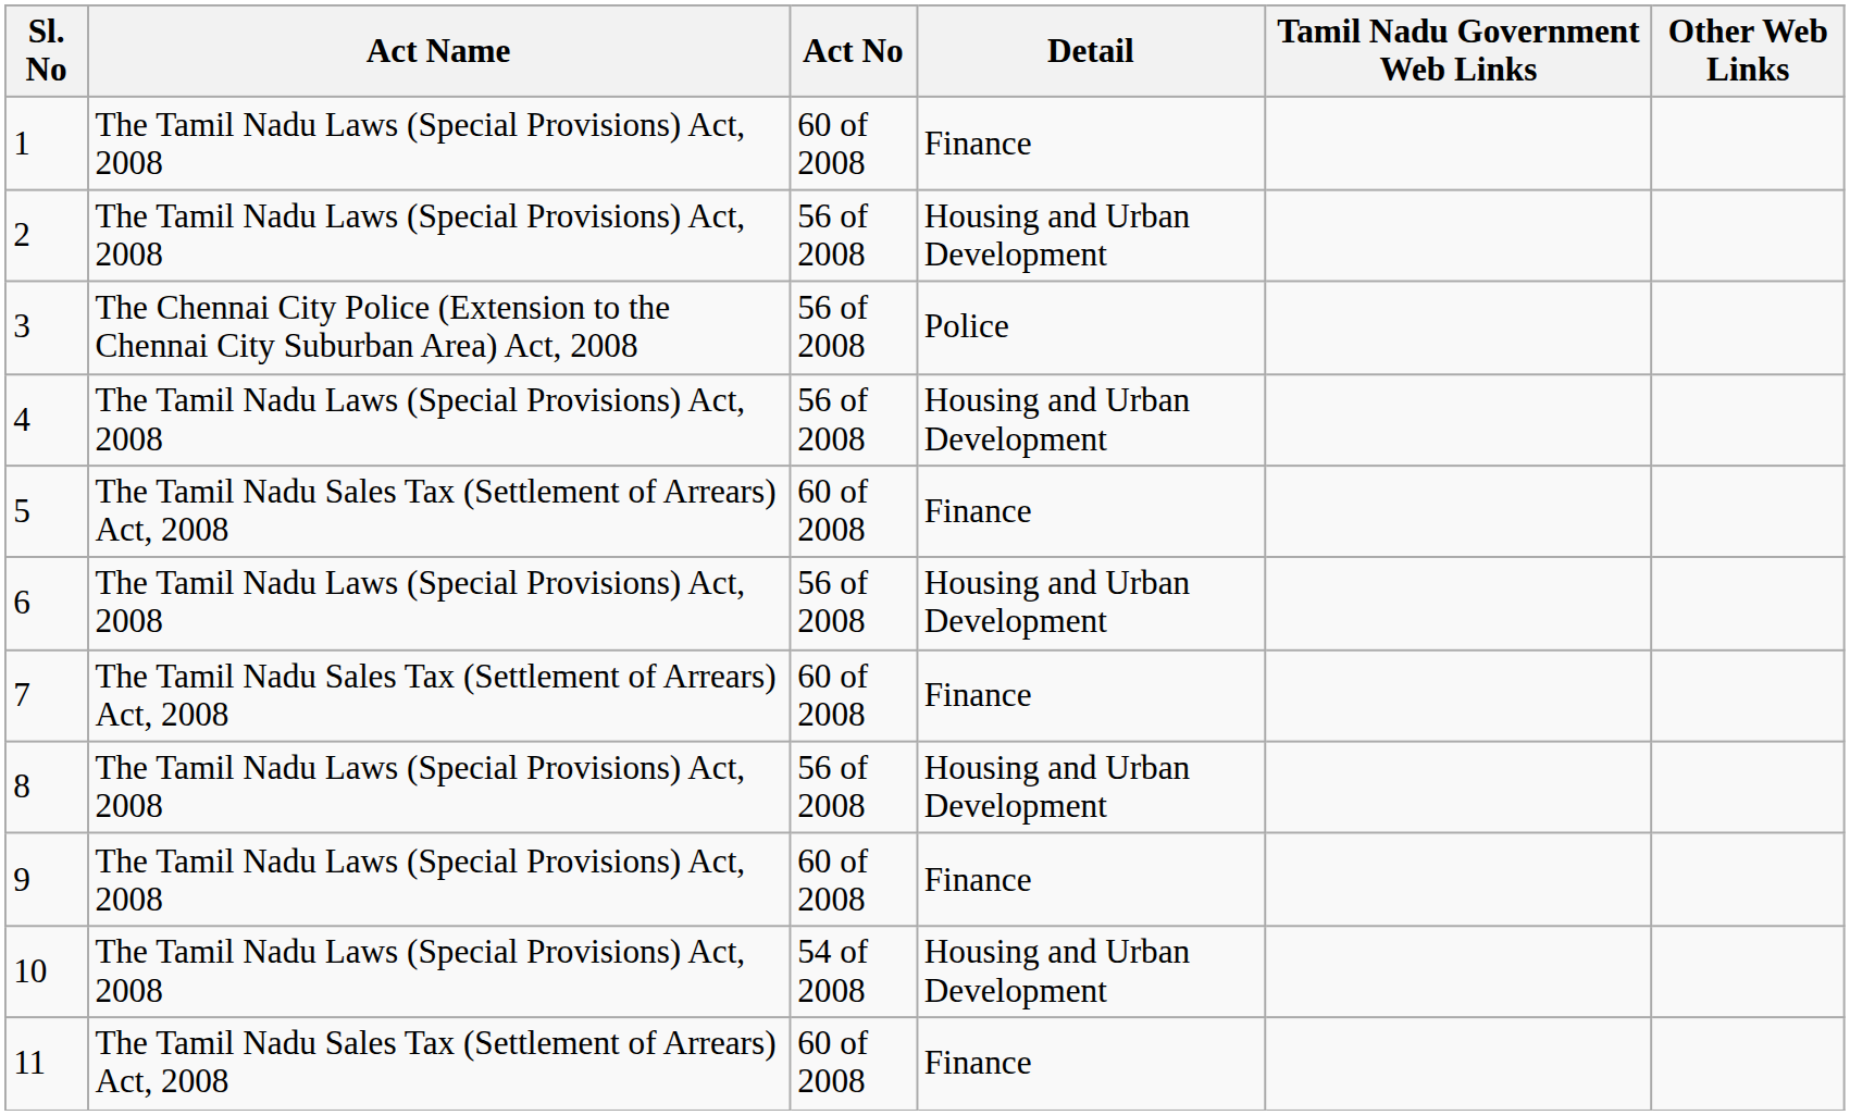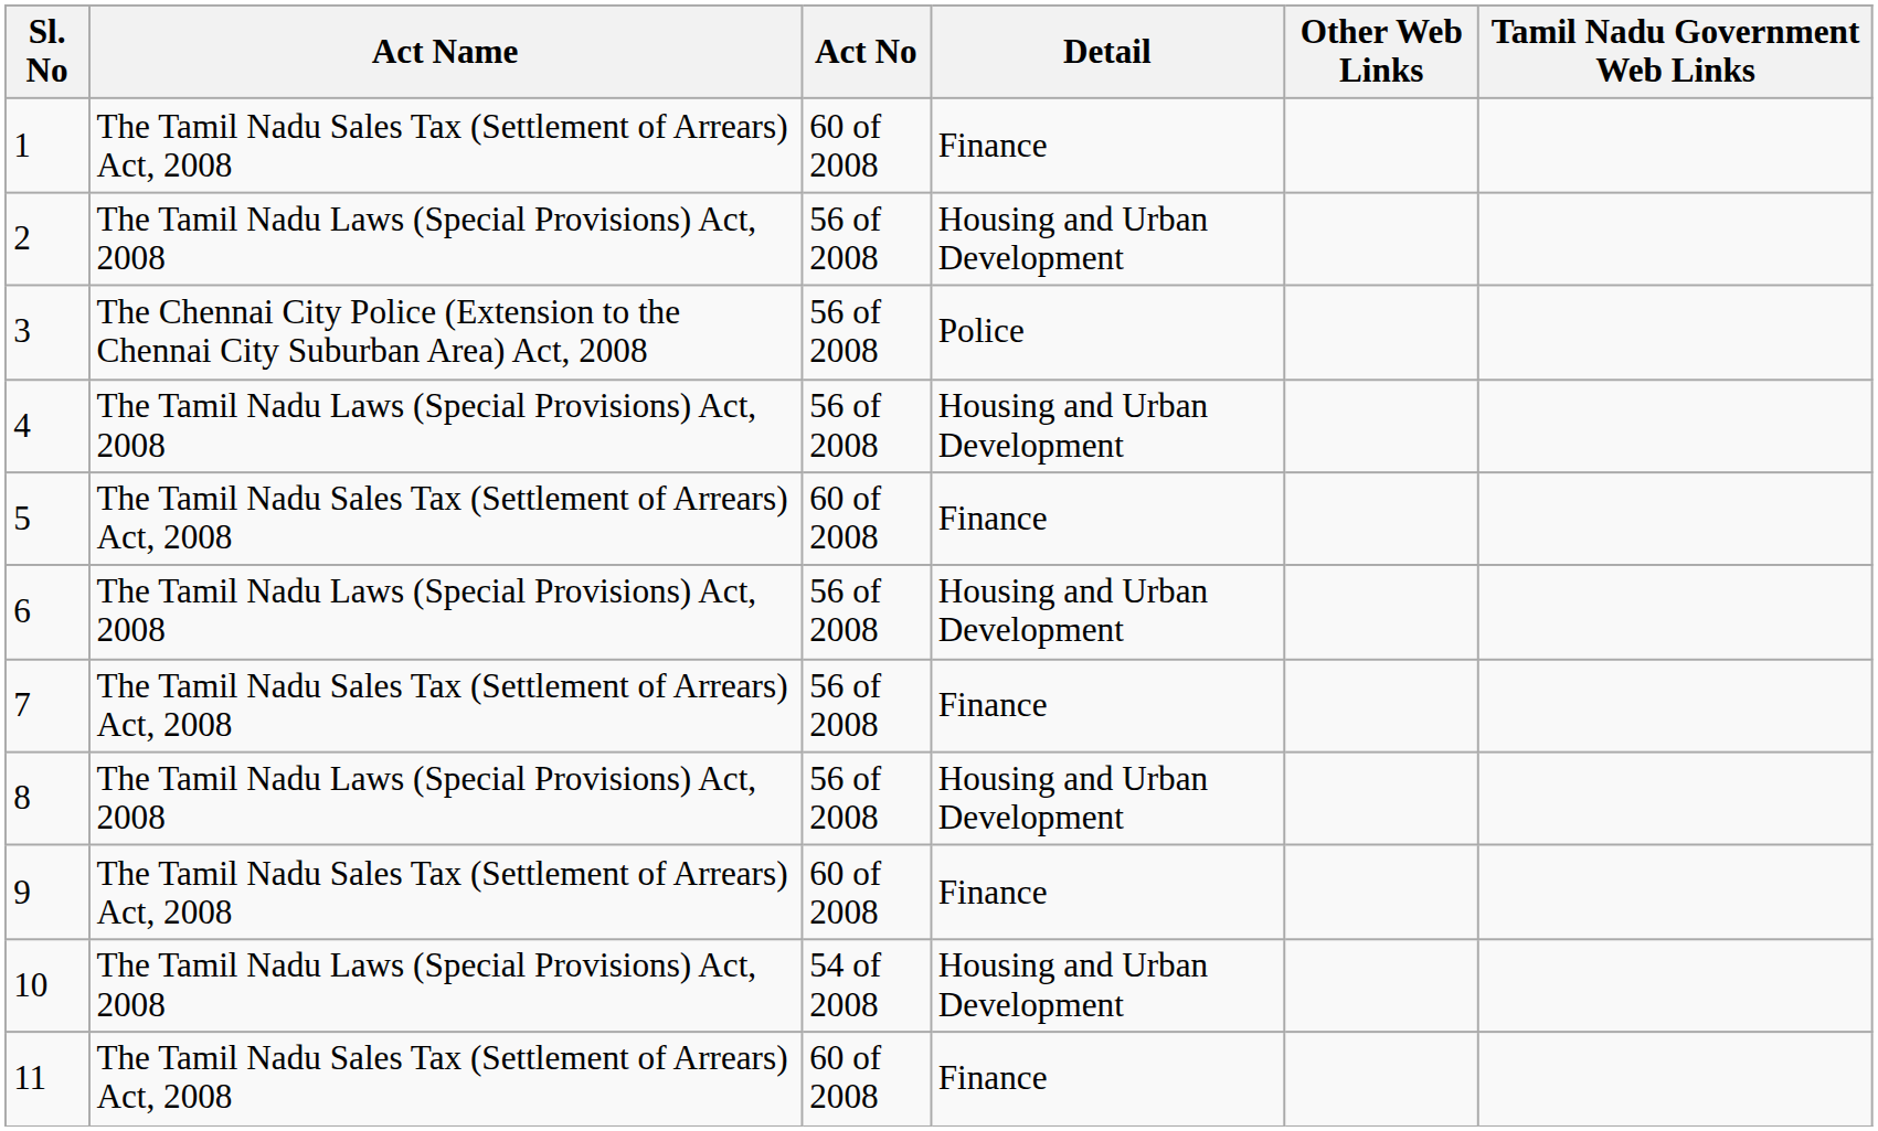columns swapped: Tamil Nadu Government Web Links <-> Other Web Links
1 | Act Name: The Tamil Nadu Laws (Special Provisions) Act, 2008 -> The Tamil Nadu Sales Tax (Settlement of Arrears) Act, 2008
7 | Act No: 60 of 2008 -> 56 of 2008
9 | Act Name: The Tamil Nadu Laws (Special Provisions) Act, 2008 -> The Tamil Nadu Sales Tax (Settlement of Arrears) Act, 2008
